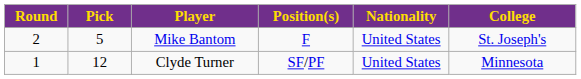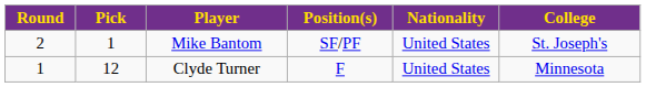Mike Bantom | Pick: 5 -> 1
Mike Bantom | Position(s): F -> SF/PF
Clyde Turner | Position(s): SF/PF -> F
